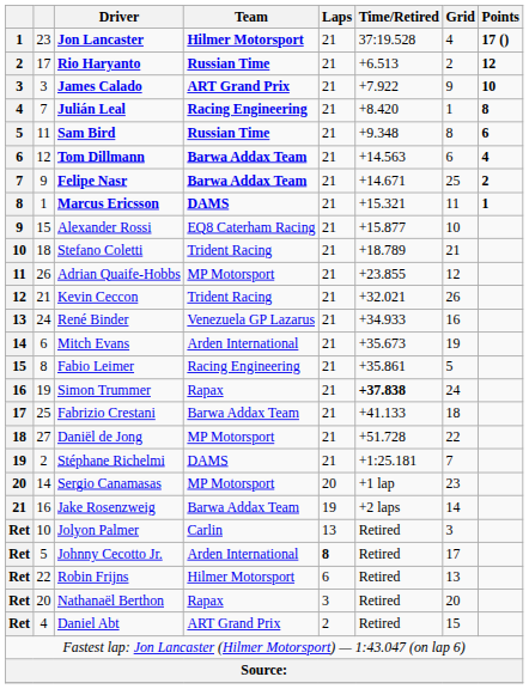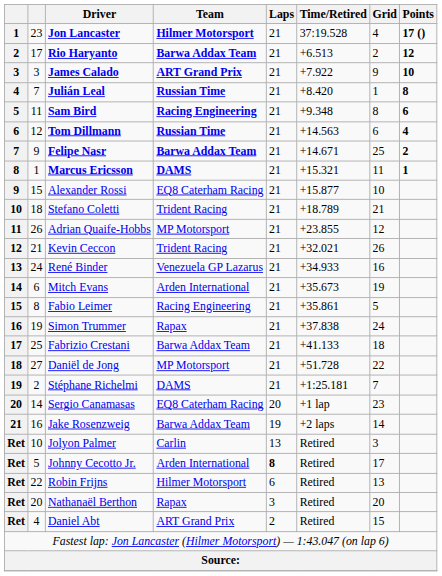Rio Haryanto | Team: Russian Time -> Barwa Addax Team
Julián Leal | Team: Racing Engineering -> Russian Time
Sam Bird | Team: Russian Time -> Racing Engineering
Tom Dillmann | Team: Barwa Addax Team -> Russian Time
Simon Trummer | Time/Retired: bold -> normal
Sergio Canamasas | Team: MP Motorsport -> EQ8 Caterham Racing
